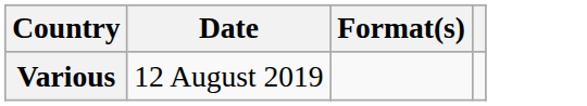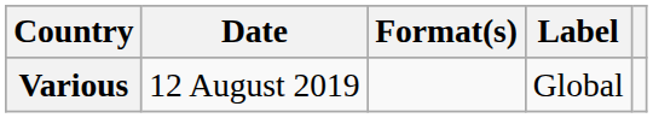+ column: Label | Global
